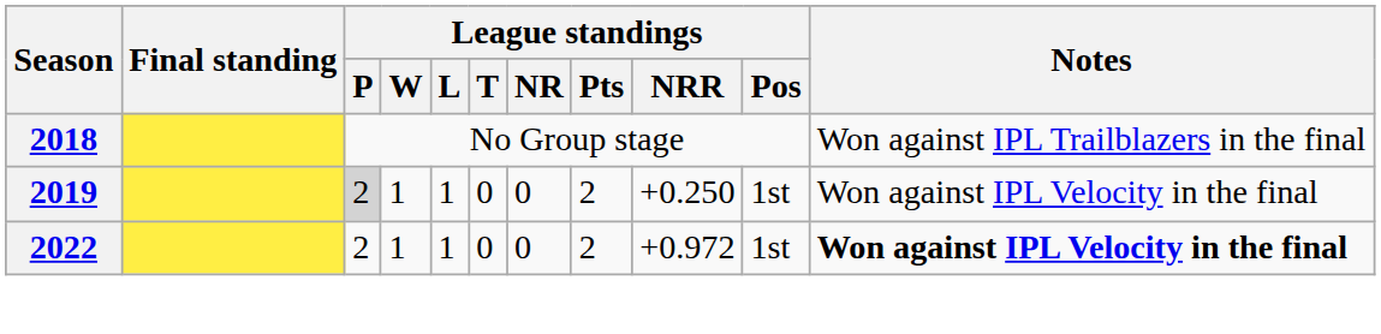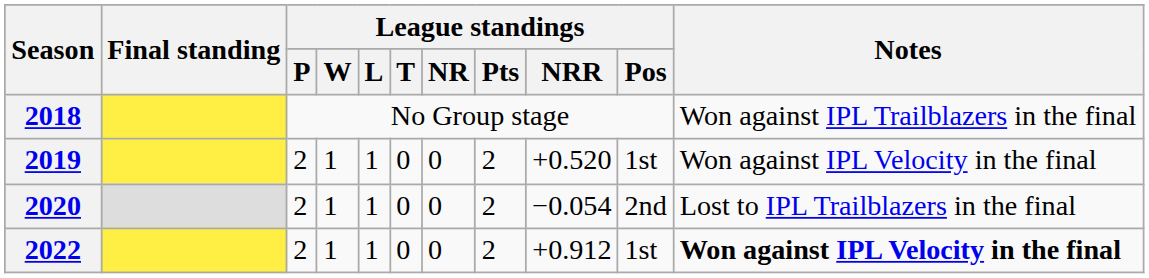2019 | League standings / P: lightgrey background -> no background
2019 | League standings / NRR: +0.250 -> +0.520
+ row: 2020 | 2 | 1 | 1 | 0 | 0 | 2 | −0.054 | 2nd | Lost to IPL Trailblazers in the final
2022 | League standings / NRR: +0.972 -> +0.912
